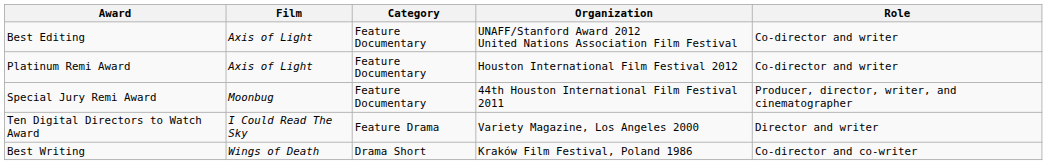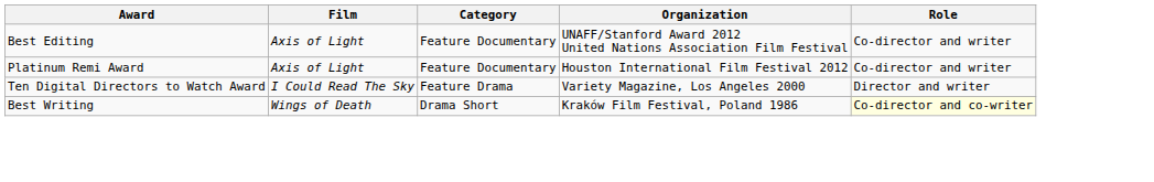- row: Special Jury Remi Award | Moonbug | Feature Documentary | 44th Houston International Film Festival 2011 | Producer, director, writer, and cinematographer
Best Writing | Role: no background -> lightyellow background
